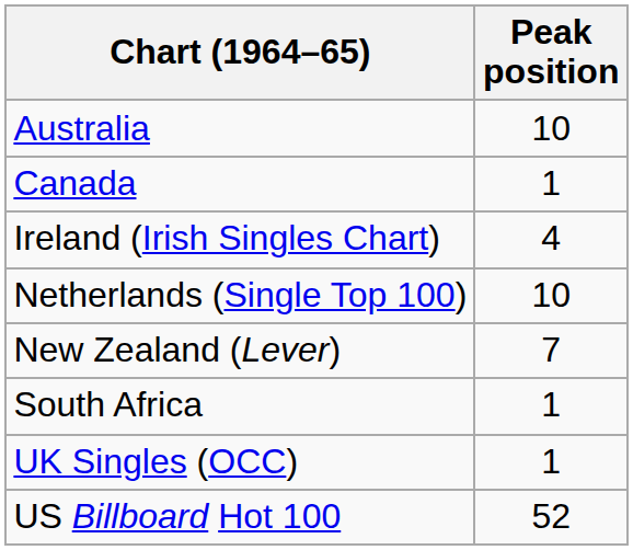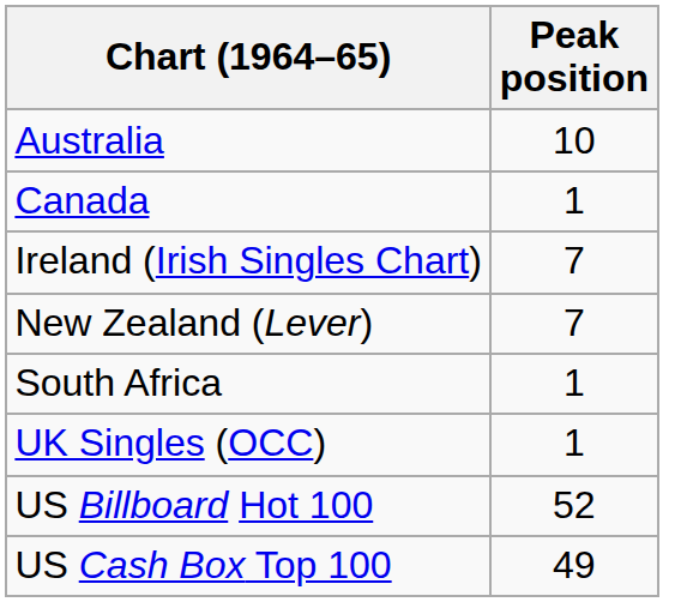Ireland (Irish Singles Chart) | Peak position: 4 -> 7
- row: Netherlands (Single Top 100) | 10
+ row: US Cash Box Top 100 | 49
